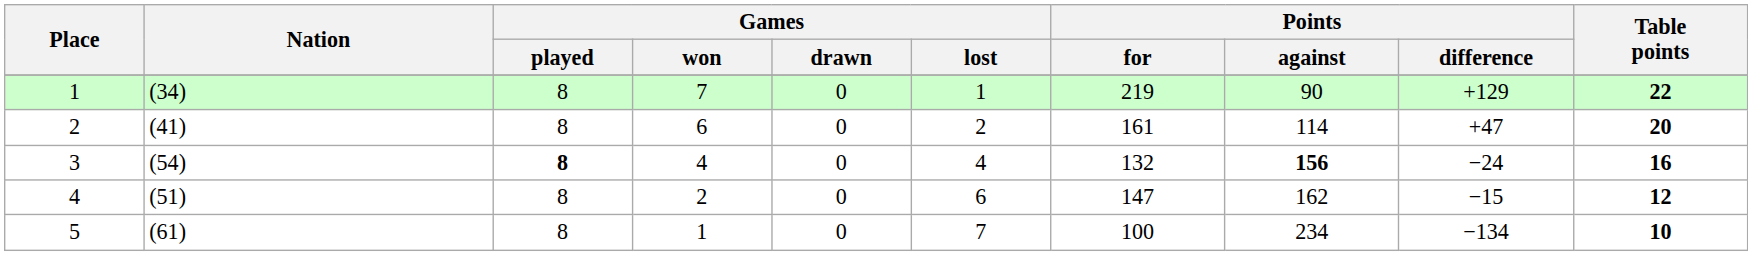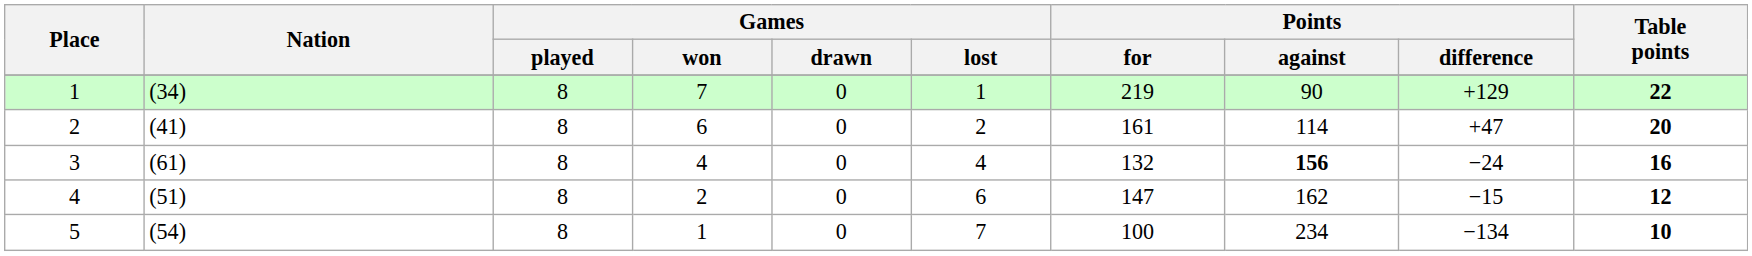3 | Nation: (54) -> (61)
3 | Games / played: bold -> normal
5 | Nation: (61) -> (54)
